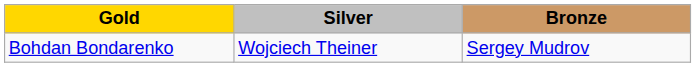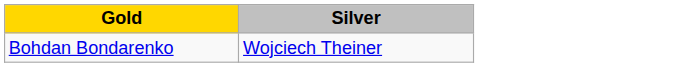- column: Bronze | Sergey Mudrov
